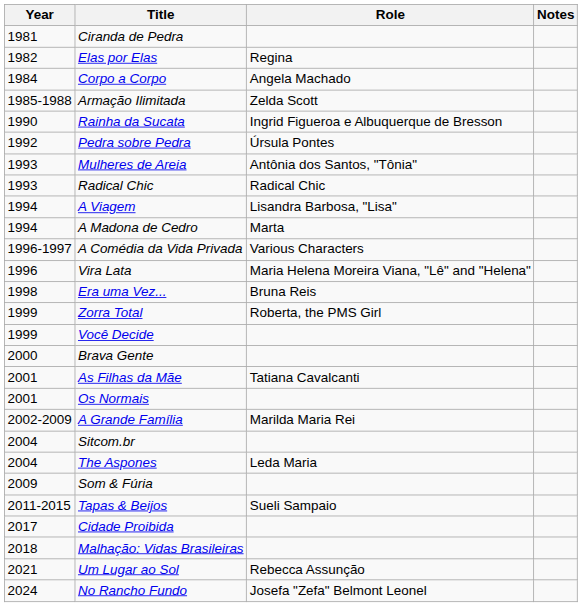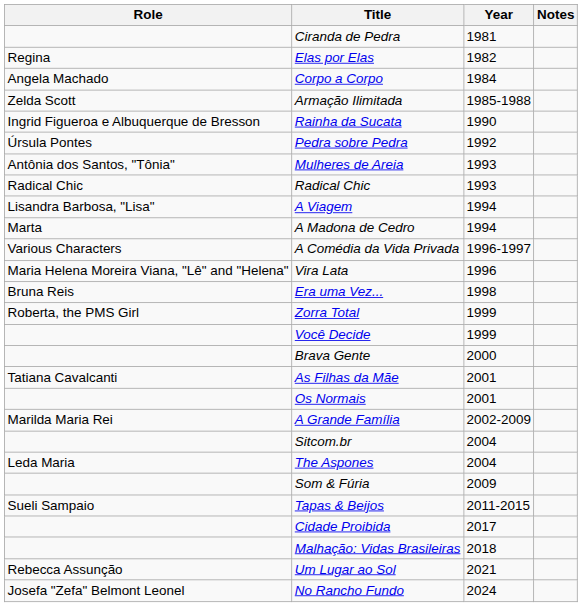columns swapped: Year <-> Role
